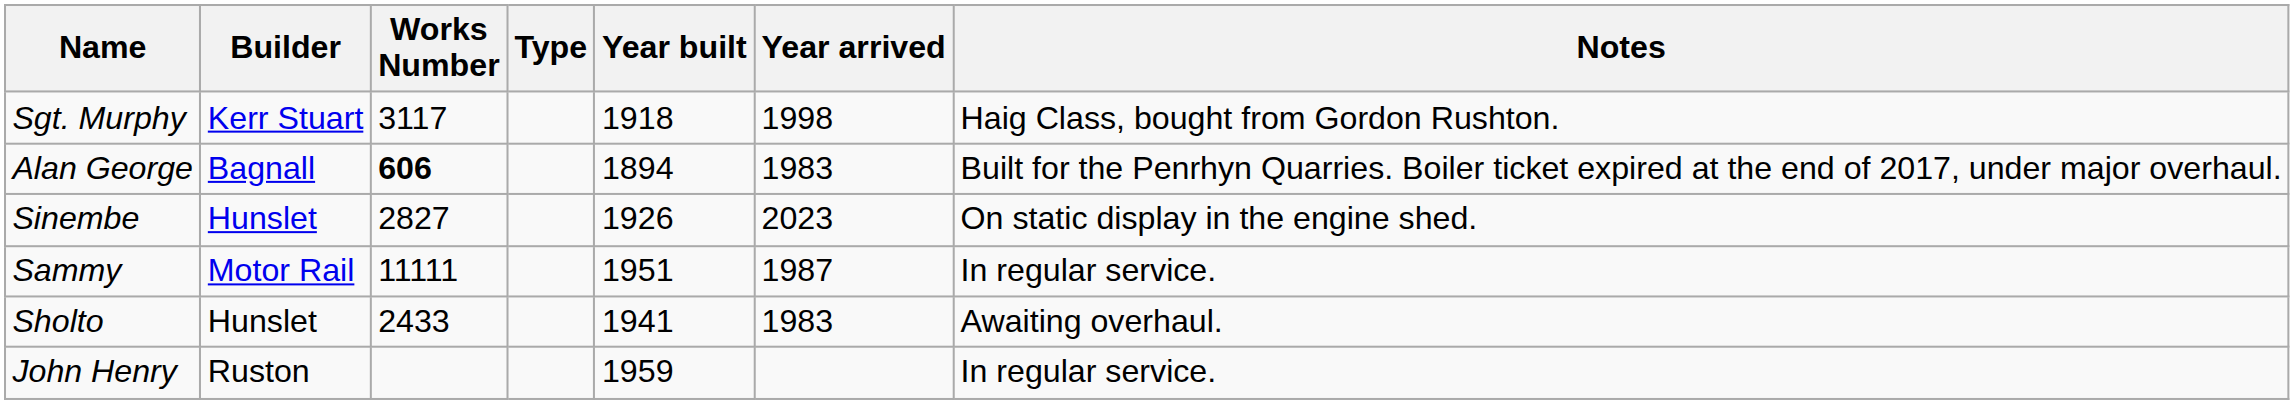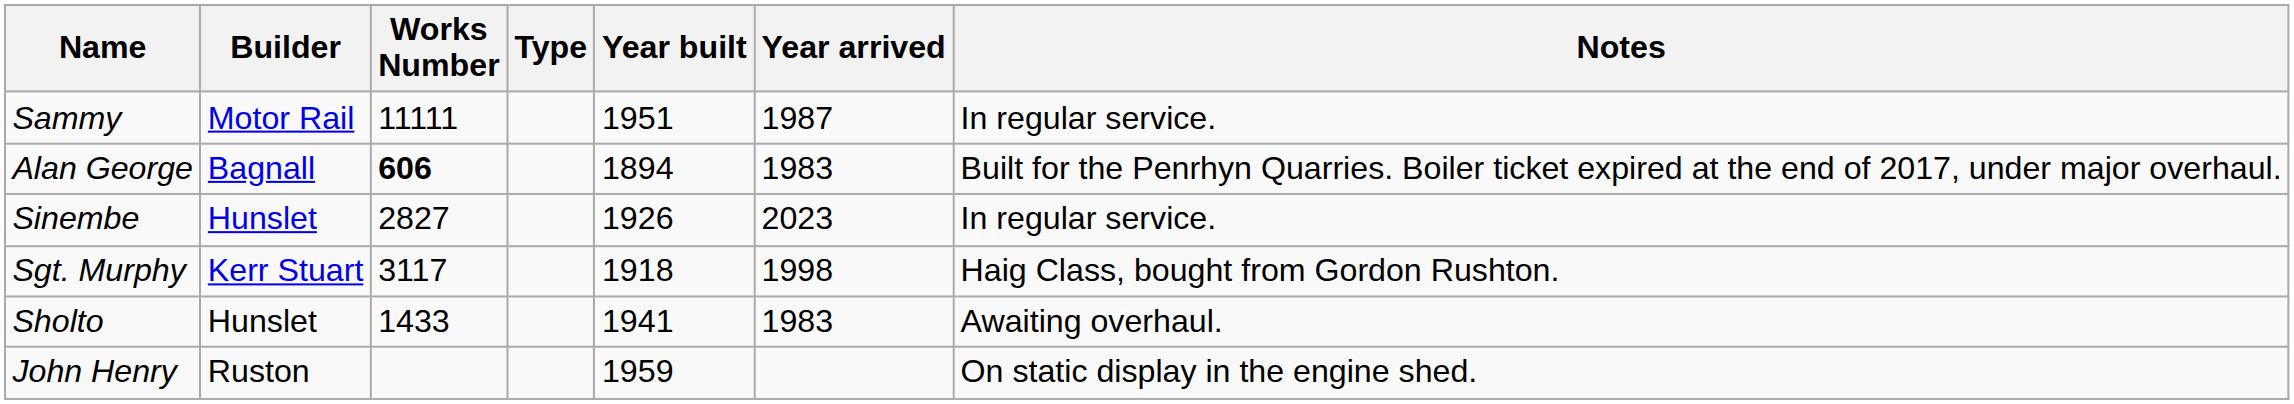rows swapped: Sgt. Murphy <-> Sammy
Sinembe | Notes: On static display in the engine shed. -> In regular service.
Sholto | Works Number: 2433 -> 1433
John Henry | Notes: In regular service. -> On static display in the engine shed.
